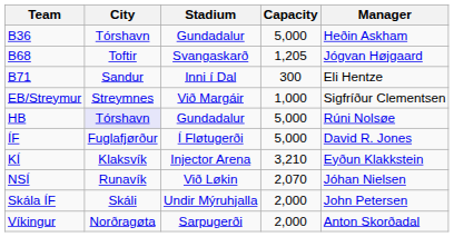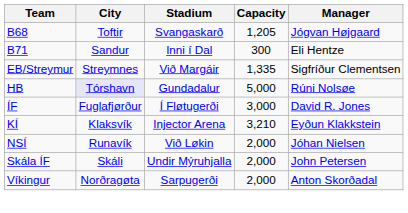- row: B36 | Tórshavn | Gundadalur | 5,000 | Heðin Askham
EB/Streymur | Capacity: 1,000 -> 1,335
ÍF | Capacity: 5,000 -> 3,000
NSÍ | Capacity: 2,070 -> 2,000
